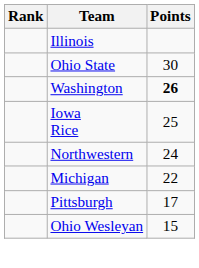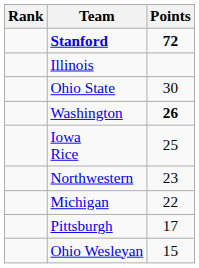+ row: Stanford | 72
Northwestern | Points: 24 -> 23
